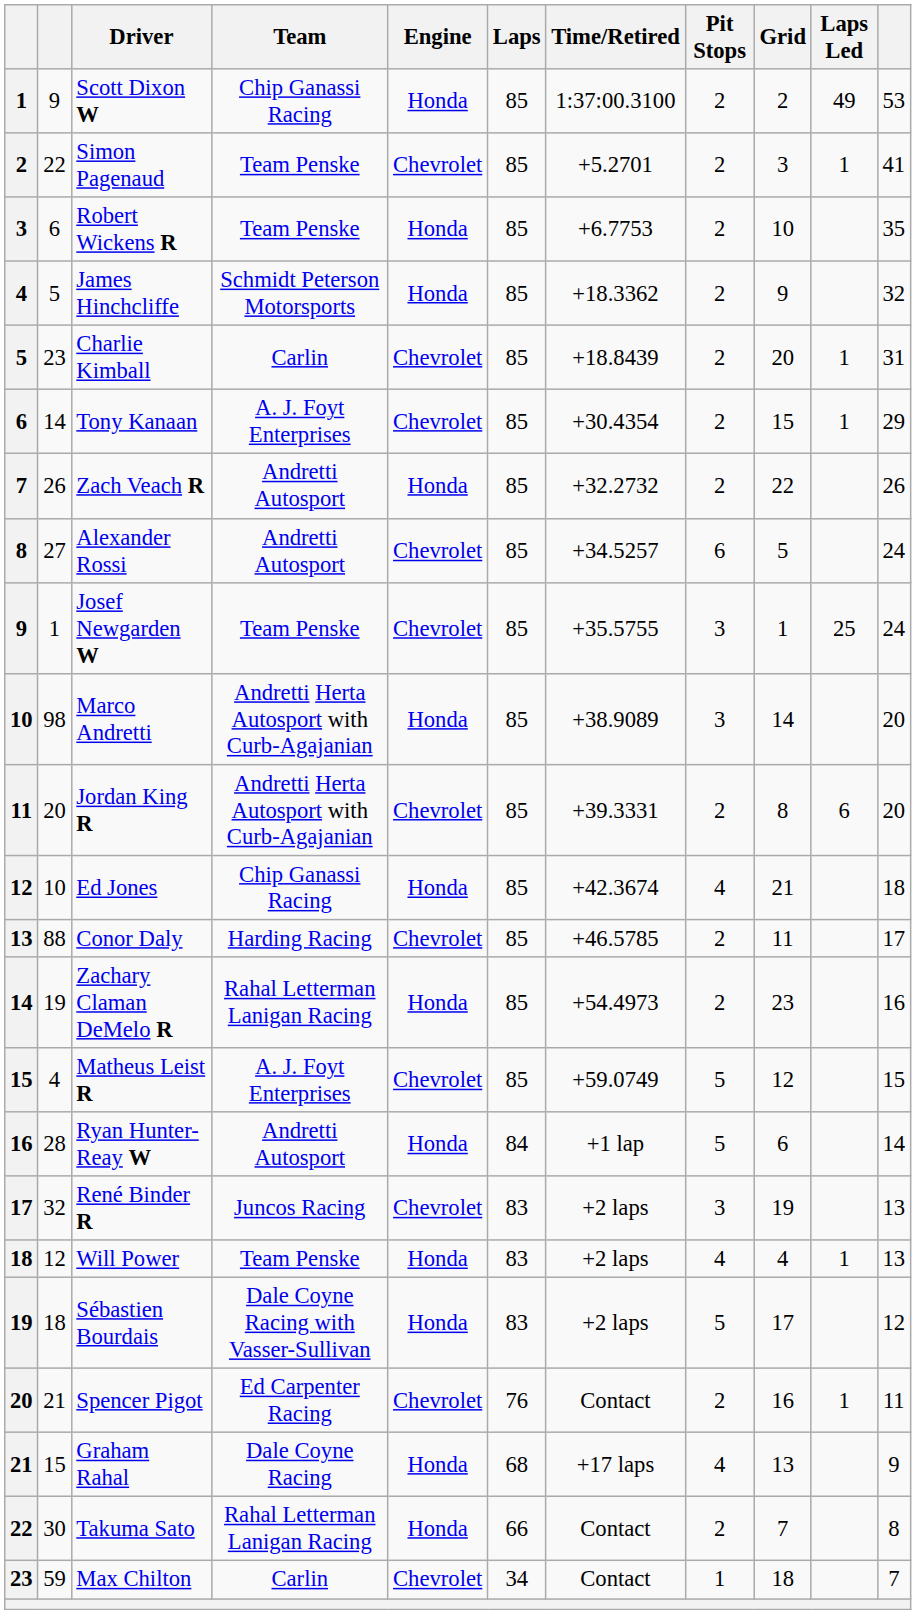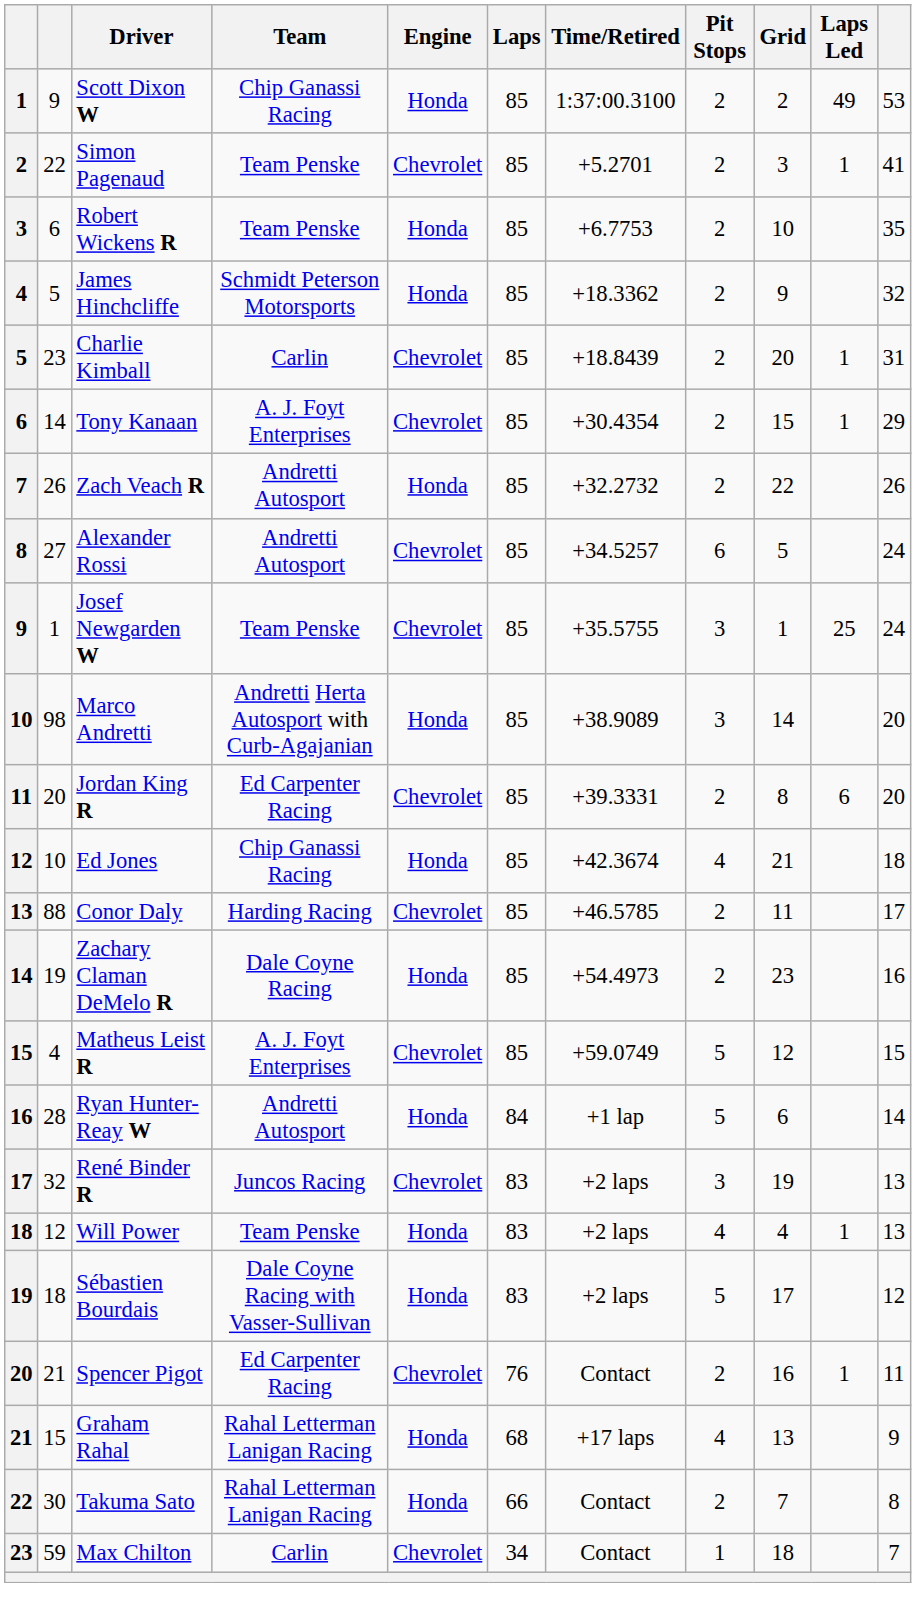Jordan King R | Team: Andretti Herta Autosport with Curb-Agajanian -> Ed Carpenter Racing
Zachary Claman DeMelo R | Team: Rahal Letterman Lanigan Racing -> Dale Coyne Racing
Graham Rahal | Team: Dale Coyne Racing -> Rahal Letterman Lanigan Racing
